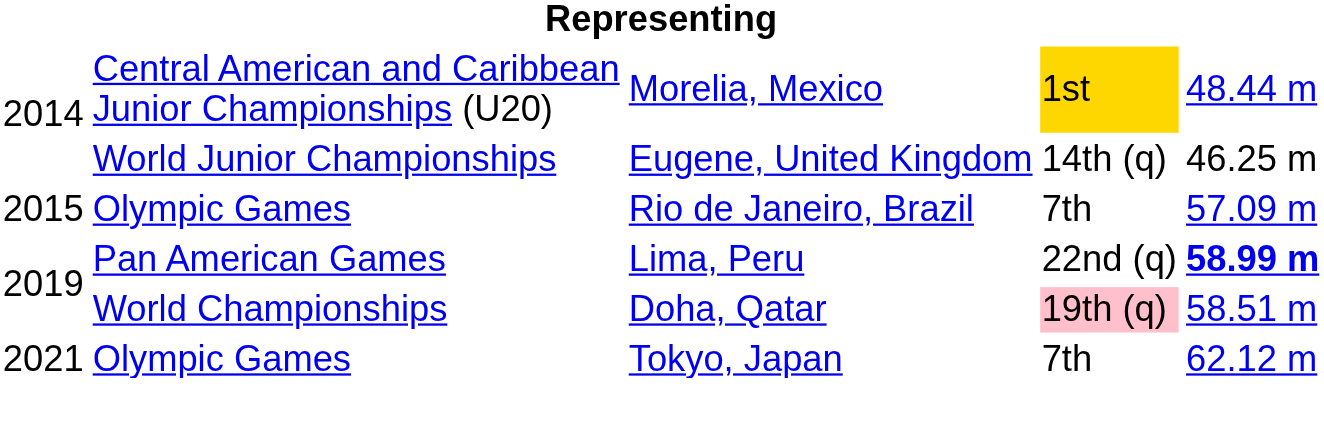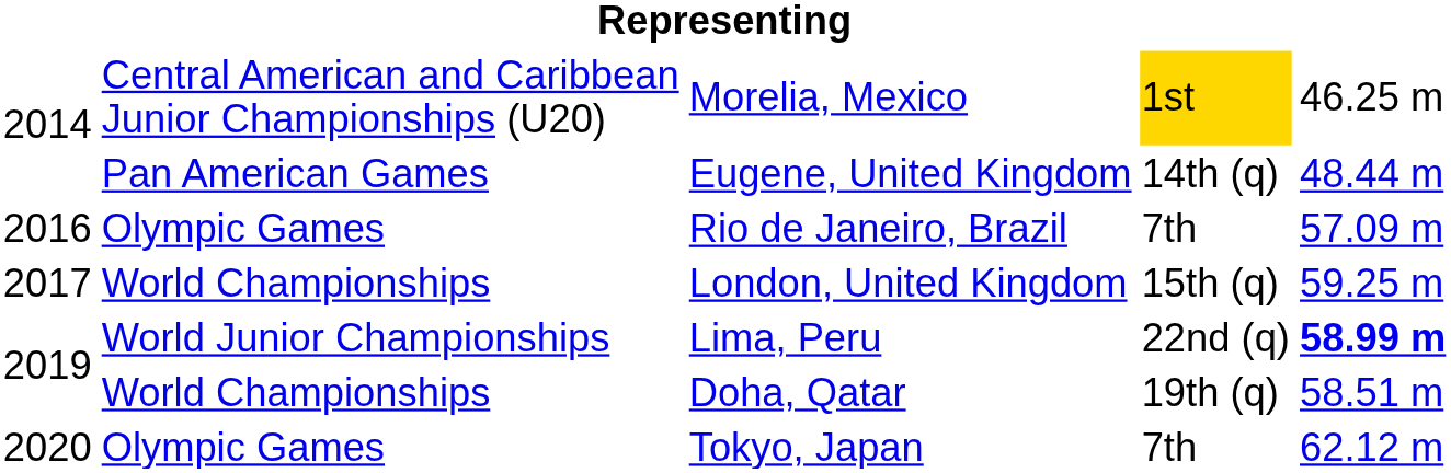Morelia, Mexico | column 5: 48.44 m -> 46.25 m
Eugene, United Kingdom | column 2: World Junior Championships -> Pan American Games
Eugene, United Kingdom | column 5: 46.25 m -> 48.44 m
Rio de Janeiro, Brazil | column 1: 2015 -> 2016
+ row: 2017 | World Championships | London, United Kingdom | 15th (q) | 59.25 m
Lima, Peru | column 2: Pan American Games -> World Junior Championships
Doha, Qatar | column 4: pink background -> no background
Tokyo, Japan | column 1: 2021 -> 2020
